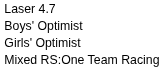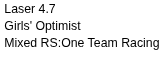- row: Boys' Optimist
